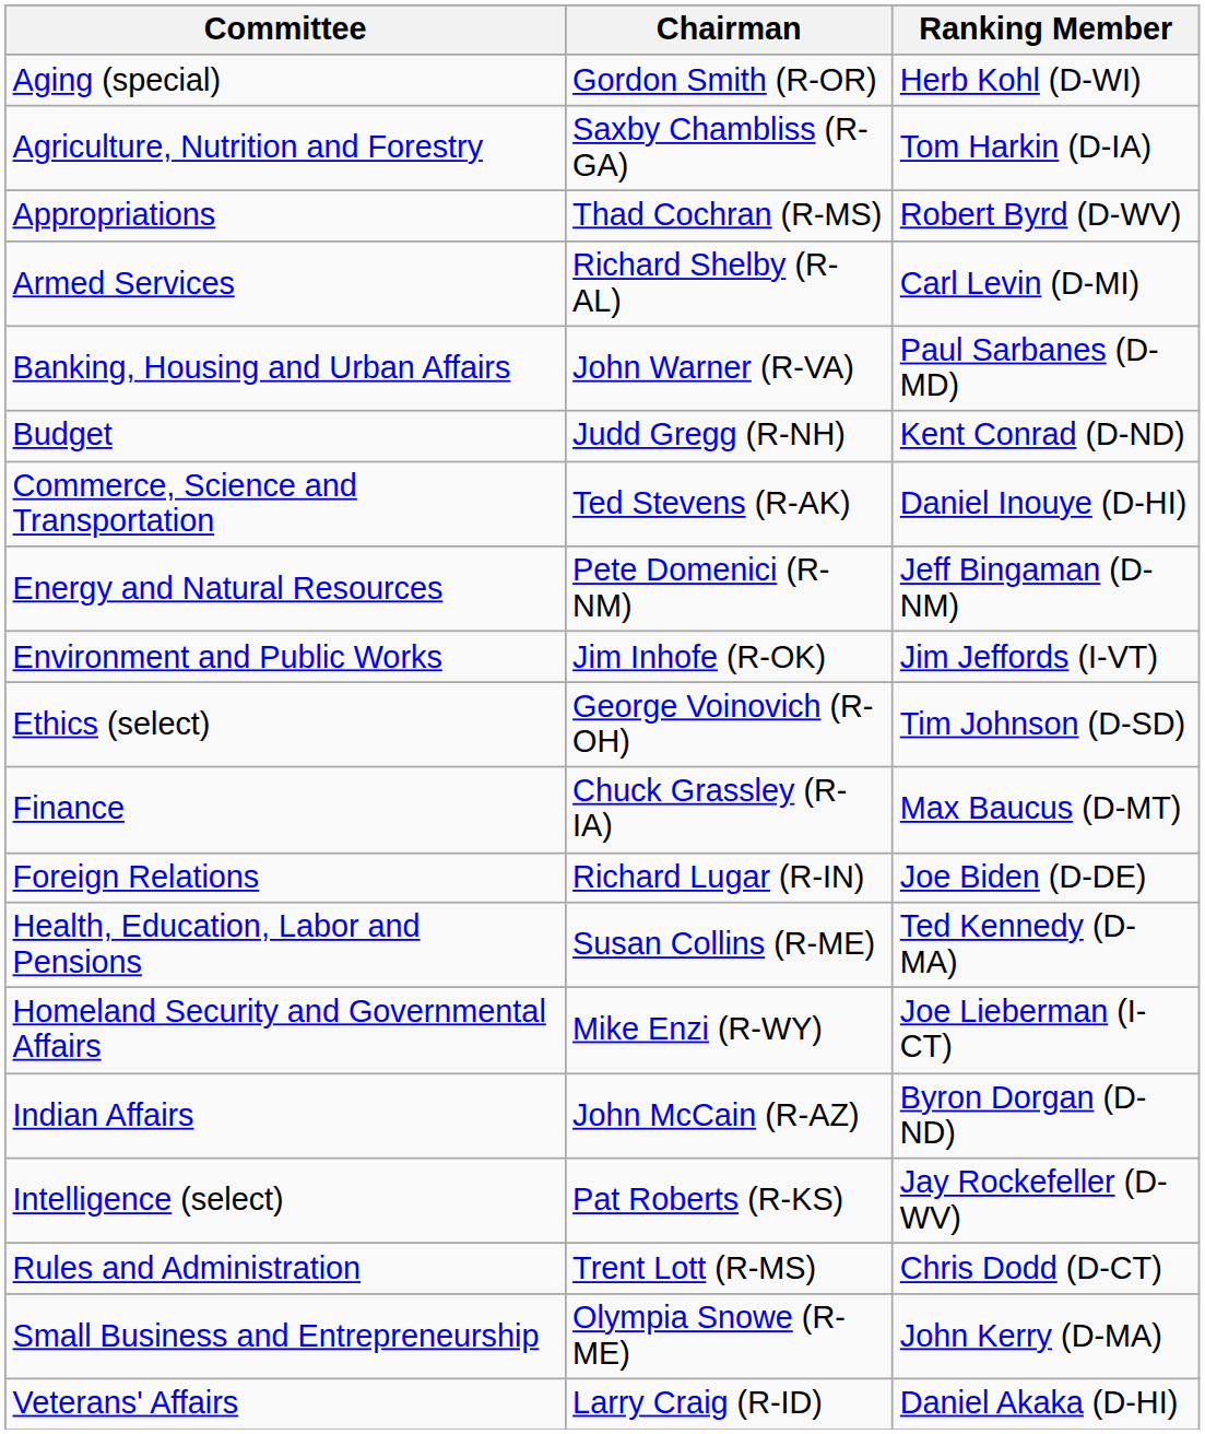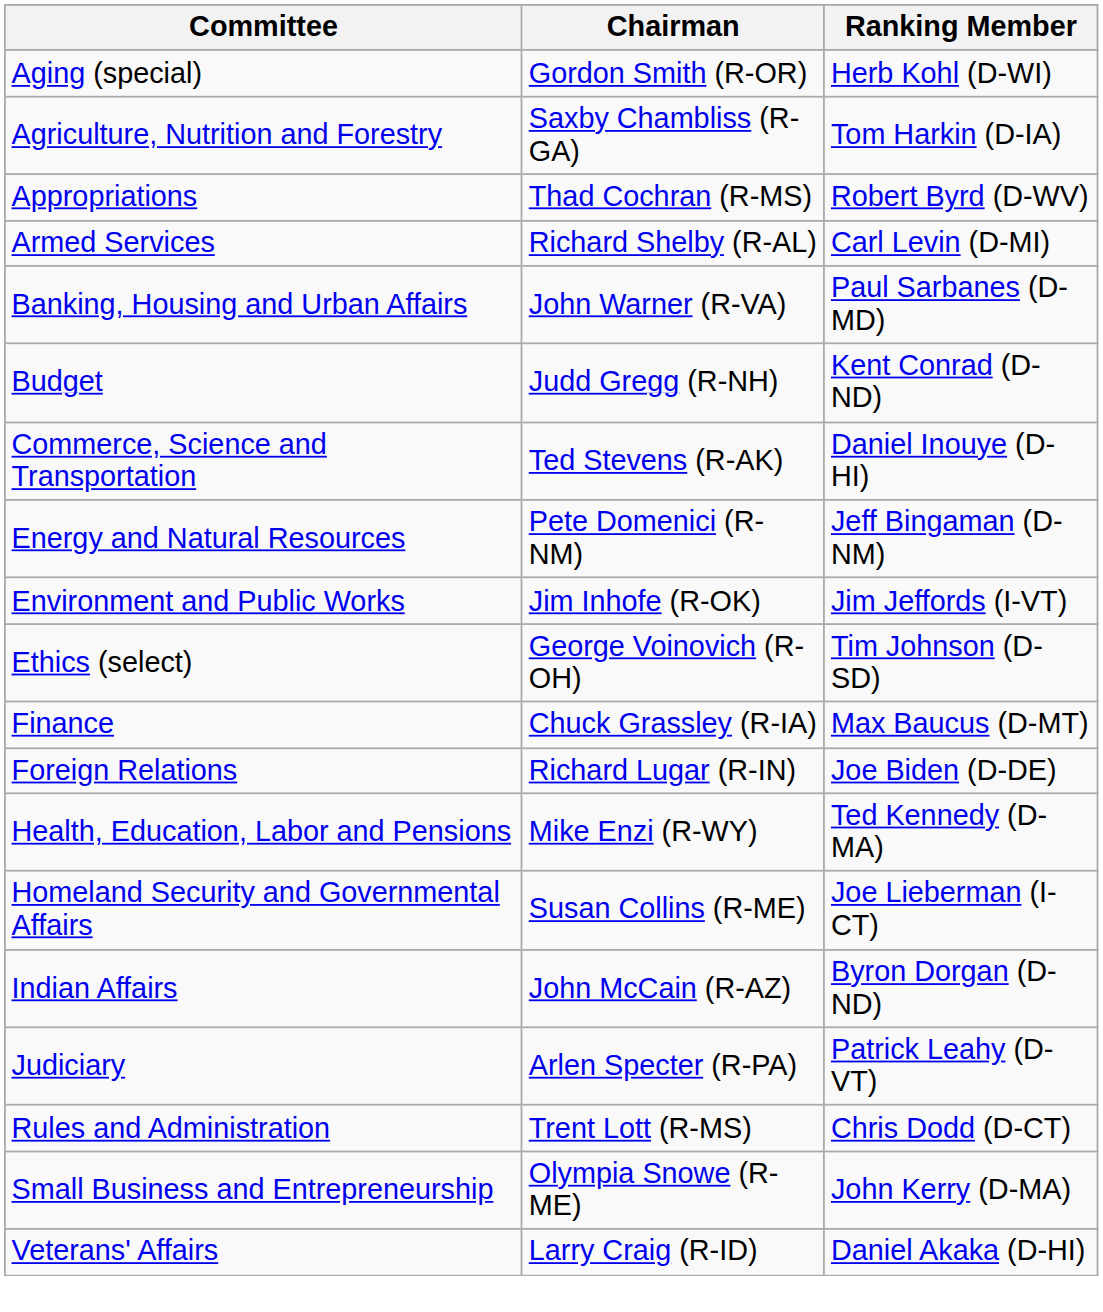Health, Education, Labor and Pensions | Chairman: Susan Collins (R-ME) -> Mike Enzi (R-WY)
Homeland Security and Governmental Affairs | Chairman: Mike Enzi (R-WY) -> Susan Collins (R-ME)
- row: Intelligence (select) | Pat Roberts (R-KS) | Jay Rockefeller (D-WV)
+ row: Judiciary | Arlen Specter (R-PA) | Patrick Leahy (D-VT)
